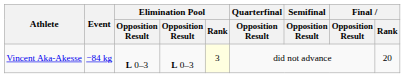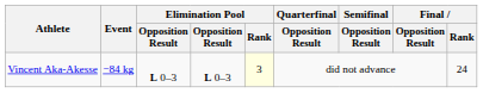Vincent Aka-Akesse | Final / Rank: 20 -> 24
